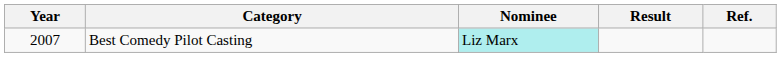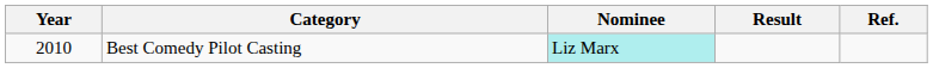Best Comedy Pilot Casting | Year: 2007 -> 2010
